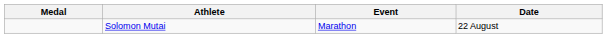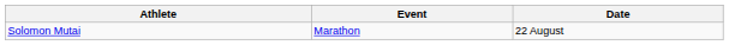- column: Medal
